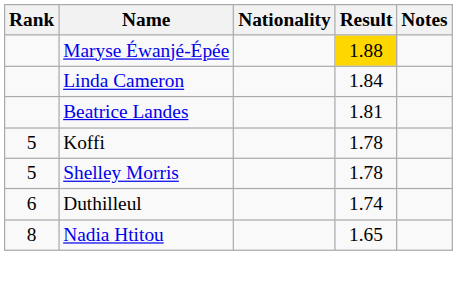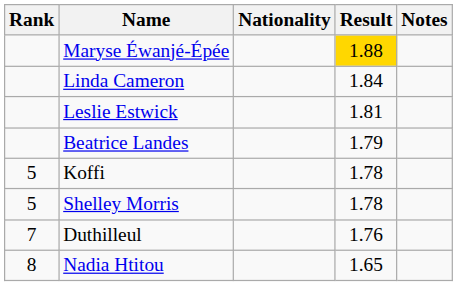+ row: Leslie Estwick | 1.81
Beatrice Landes | Result: 1.81 -> 1.79
Duthilleul | Rank: 6 -> 7
Duthilleul | Result: 1.74 -> 1.76
